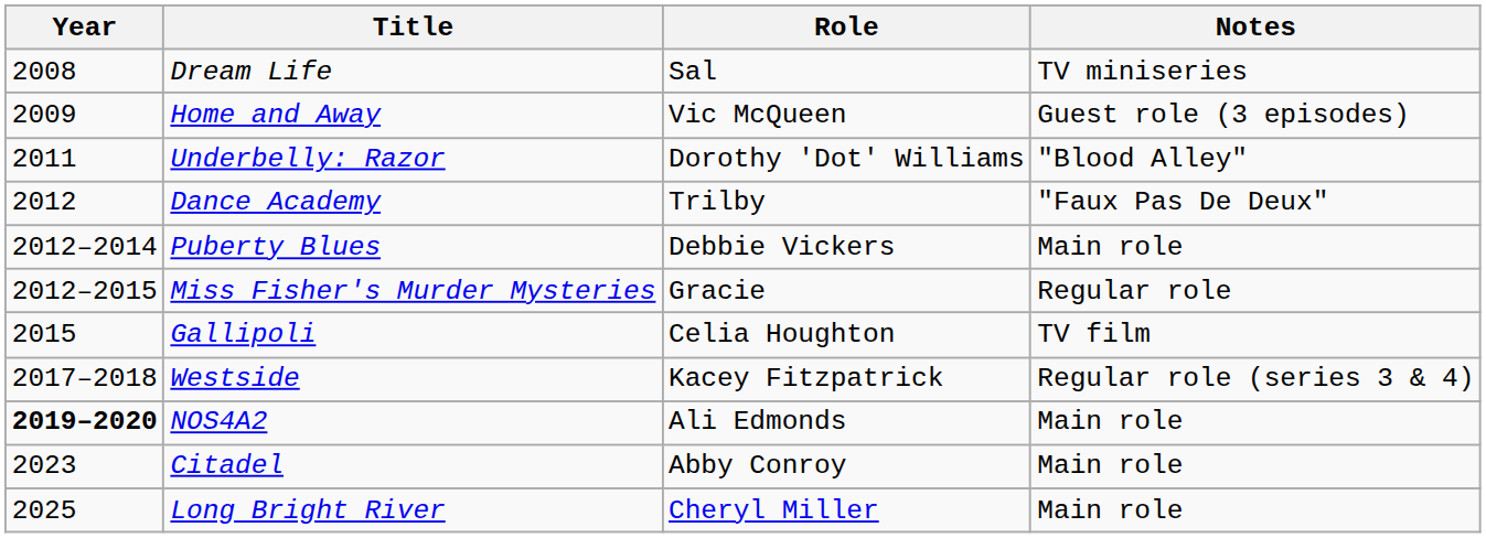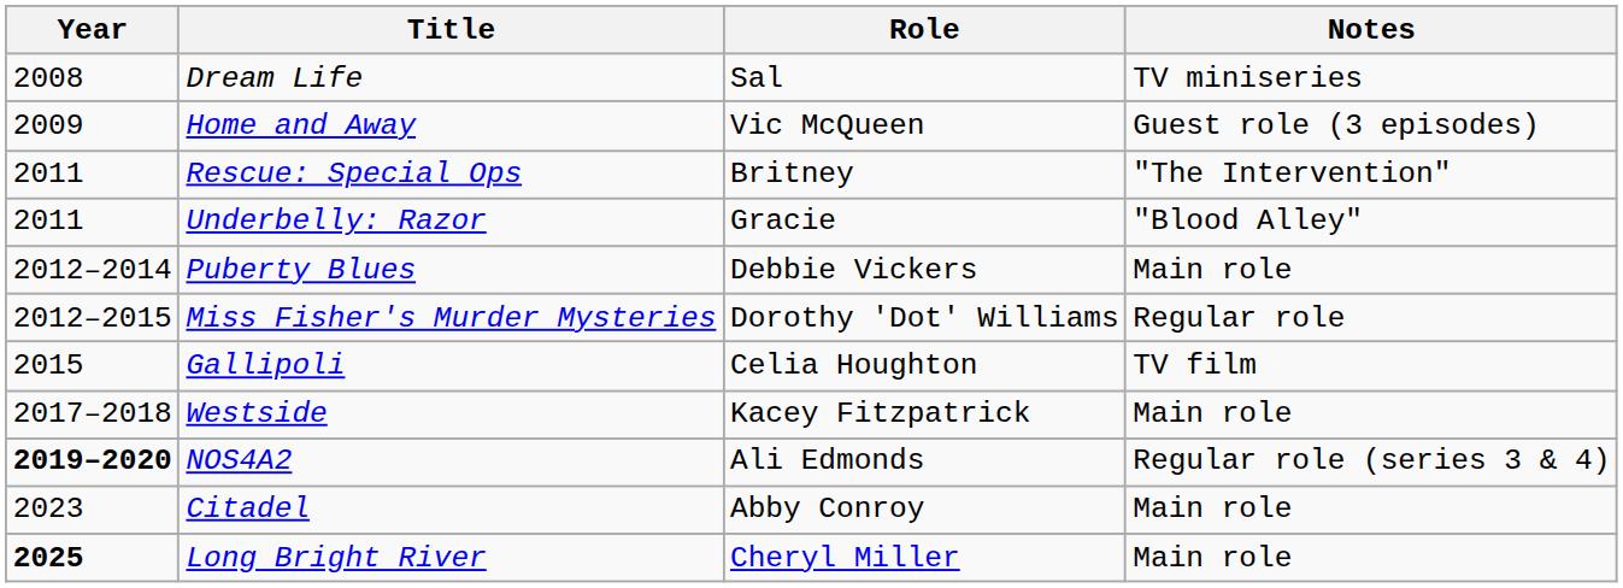+ row: 2011 | Rescue: Special Ops | Britney | "The Intervention"
Underbelly: Razor | Role: Dorothy 'Dot' Williams -> Gracie
- row: 2012 | Dance Academy | Trilby | "Faux Pas De Deux"
Miss Fisher's Murder Mysteries | Role: Gracie -> Dorothy 'Dot' Williams
Westside | Notes: Regular role (series 3 & 4) -> Main role
NOS4A2 | Notes: Main role -> Regular role (series 3 & 4)
Long Bright River | Year: normal -> bold
